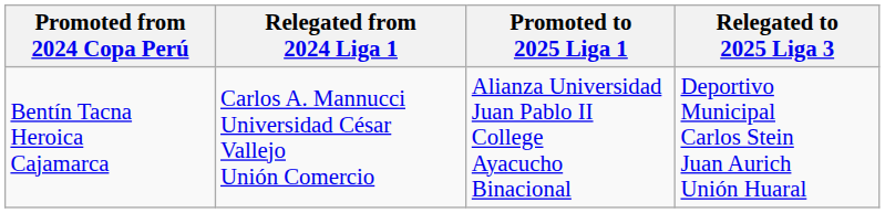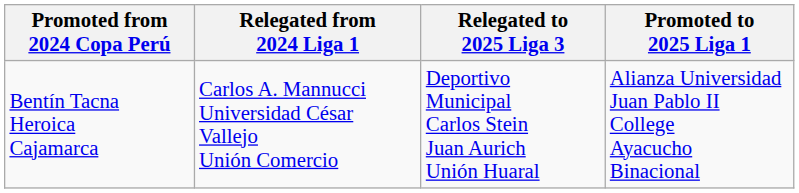columns swapped: Promoted to 2025 Liga 1 <-> Relegated to 2025 Liga 3
